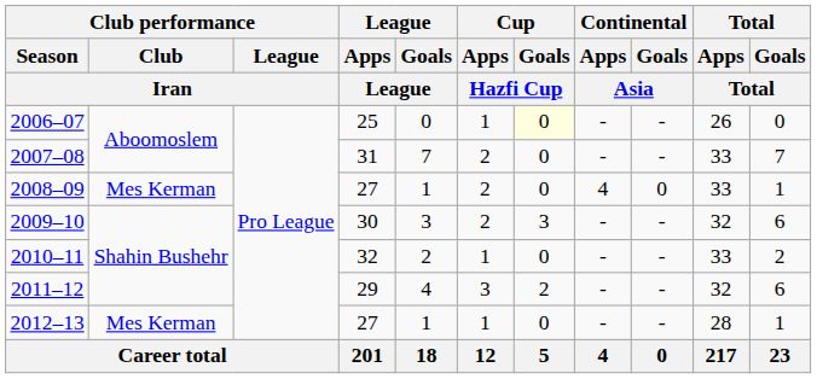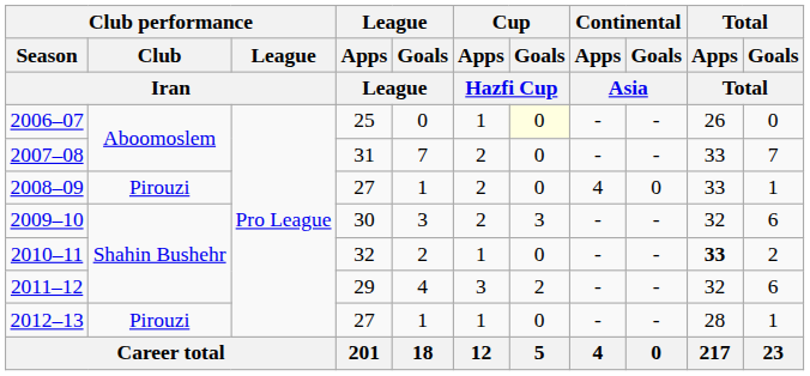2008–09 | Club performance / Club / Iran: Mes Kerman -> Pirouzi
2010–11 | Total / Apps / Total: normal -> bold
2012–13 | Club performance / Club / Iran: Mes Kerman -> Pirouzi
